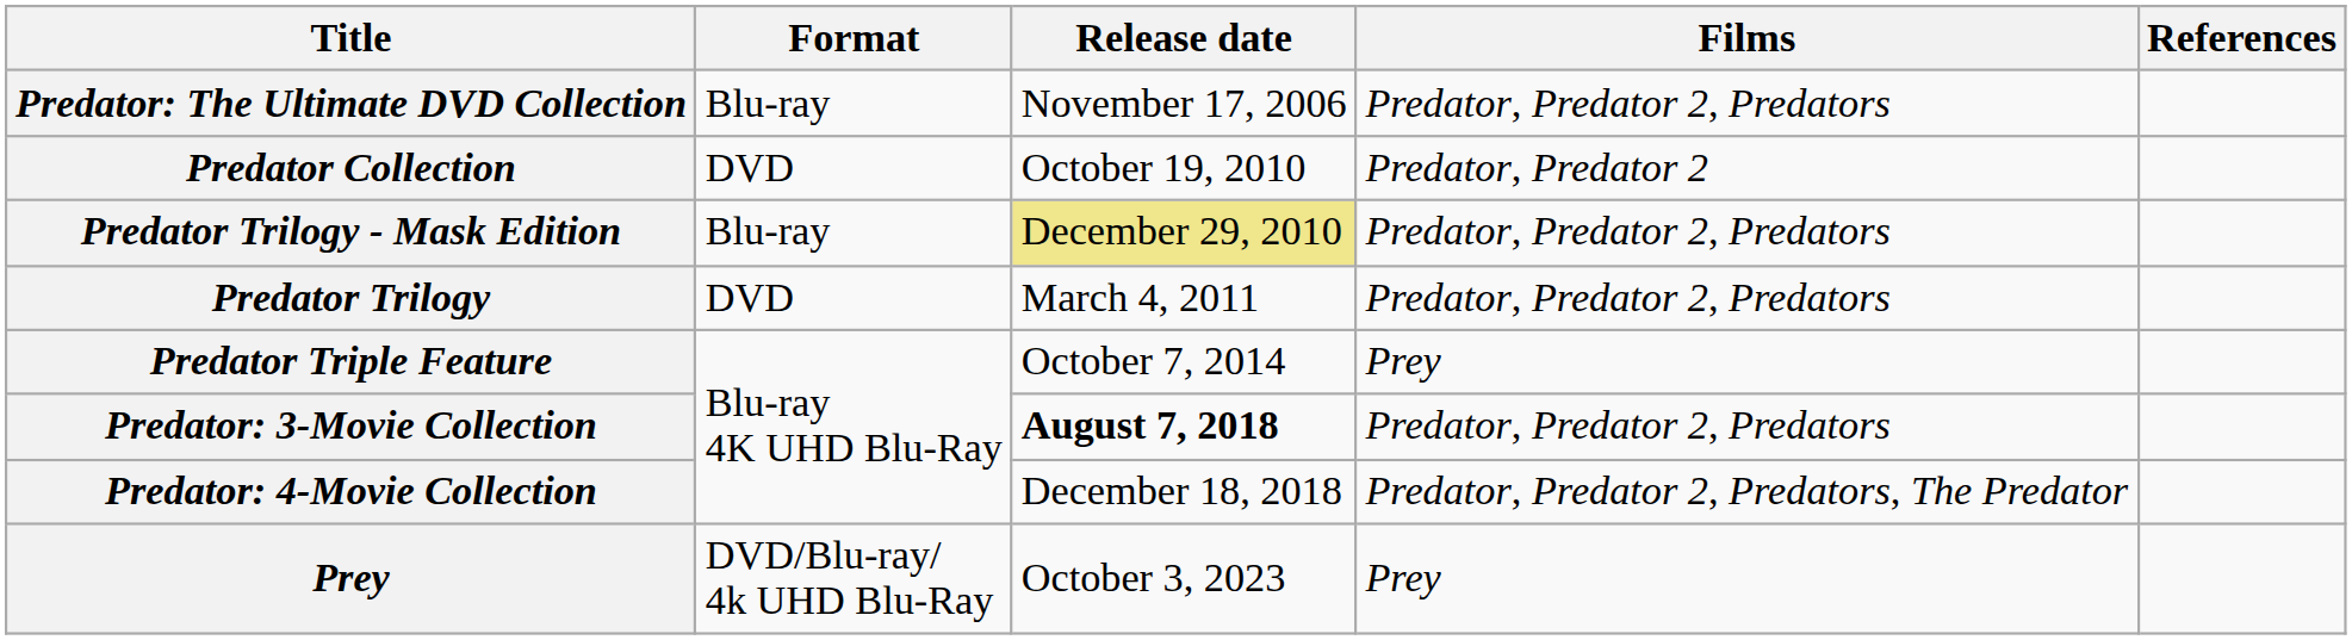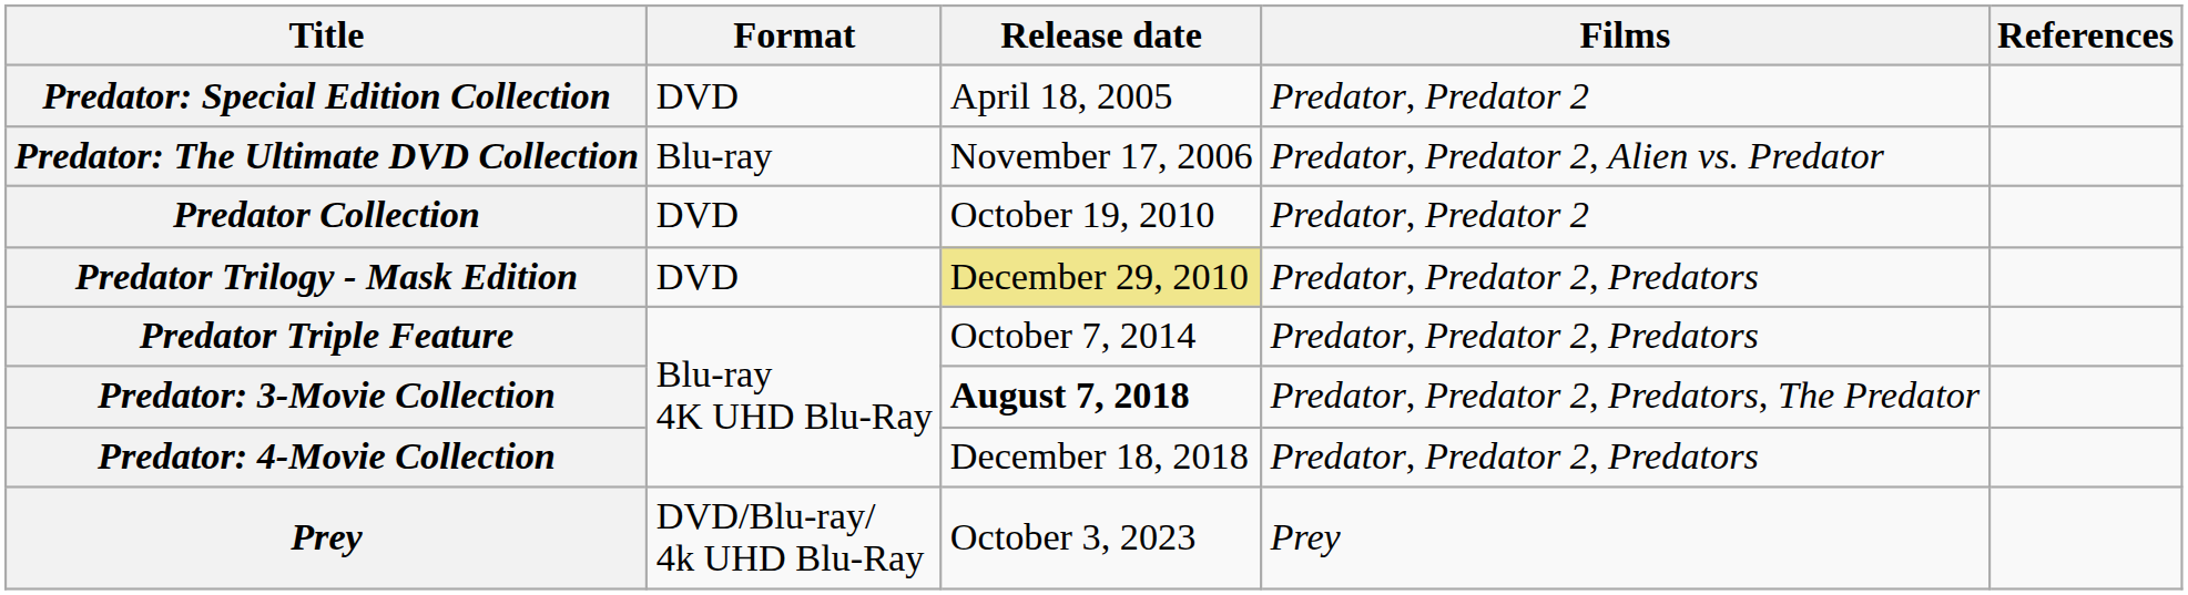+ row: Predator: Special Edition Collection | DVD | April 18, 2005 | Predator, Predator 2
Predator: The Ultimate DVD Collection | Films: Predator, Predator 2, Predators -> Predator, Predator 2, Alien vs. Predator
Predator Trilogy - Mask Edition | Format: Blu-ray -> DVD
- row: Predator Trilogy | DVD | March 4, 2011 | Predator, Predator 2, Predators
Predator Triple Feature | Films: Prey -> Predator, Predator 2, Predators
Predator: 3-Movie Collection | Films: Predator, Predator 2, Predators -> Predator, Predator 2, Predators, The Predator
Predator: 4-Movie Collection | Films: Predator, Predator 2, Predators, The Predator -> Predator, Predator 2, Predators
